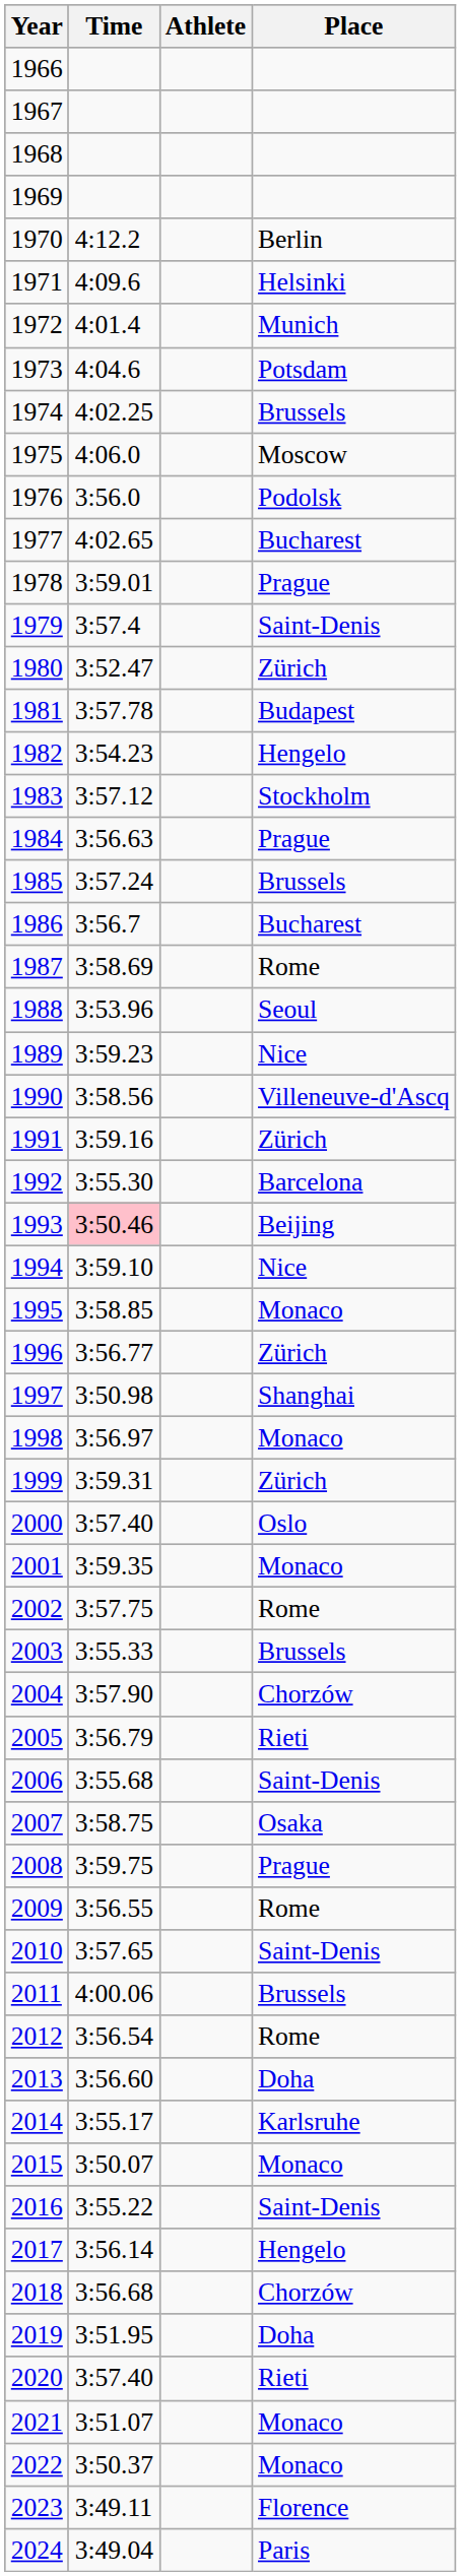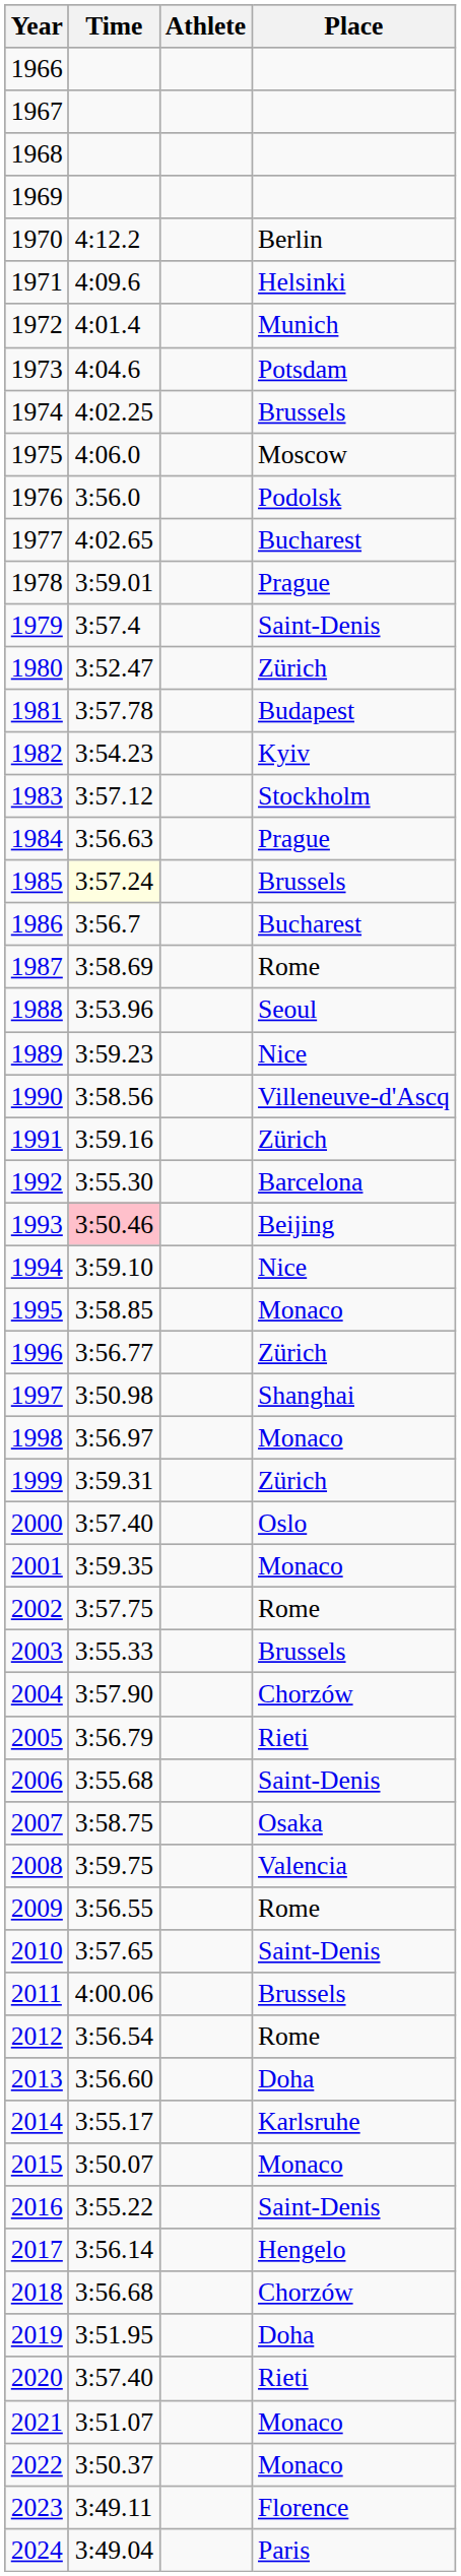1982 | Place: Hengelo -> Kyiv
1985 | Time: no background -> lightyellow background
2008 | Place: Prague -> Valencia
